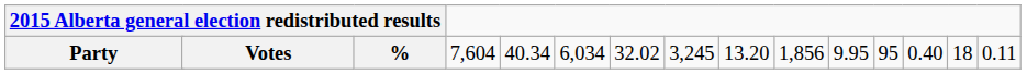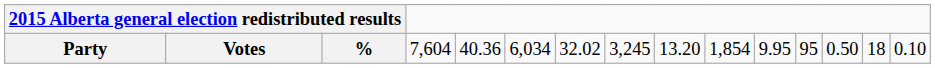Party | column 6: 40.34 -> 40.36
Party | column 11: 1,856 -> 1,854
Party | column 14: 0.40 -> 0.50
Party | column 16: 0.11 -> 0.10
